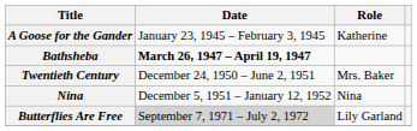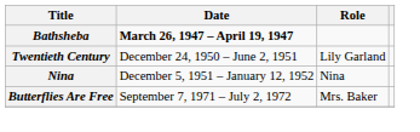- row: A Goose for the Gander | January 23, 1945 – February 3, 1945 | Katherine
Twentieth Century | Role: Mrs. Baker -> Lily Garland
Butterflies Are Free | Date: lightgrey background -> no background
Butterflies Are Free | Role: Lily Garland -> Mrs. Baker
